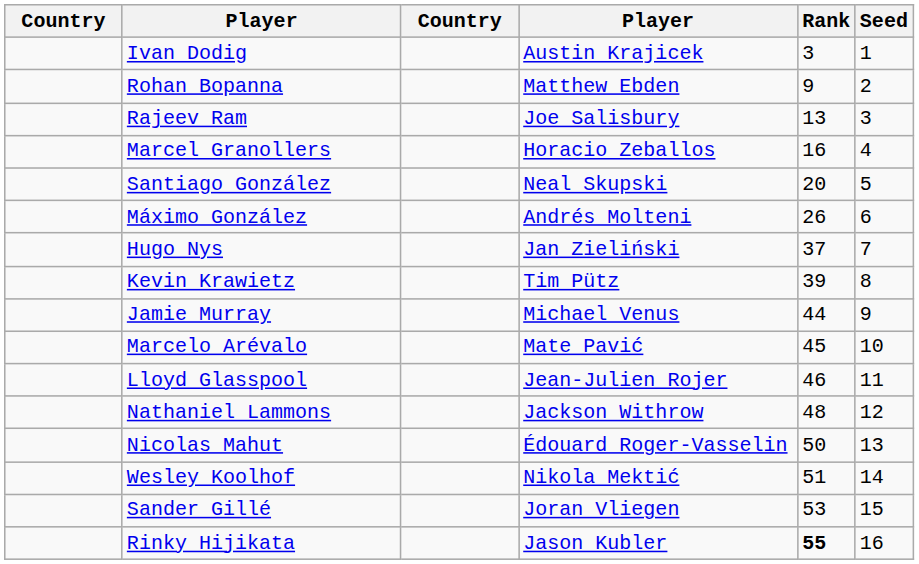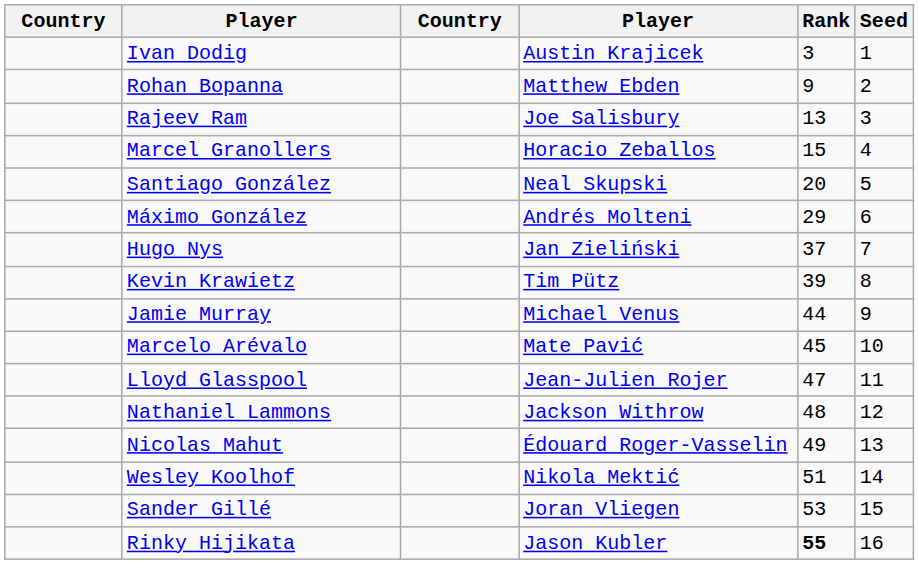Marcel Granollers | Rank: 16 -> 15
Máximo González | Rank: 26 -> 29
Lloyd Glasspool | Rank: 46 -> 47
Nicolas Mahut | Rank: 50 -> 49
